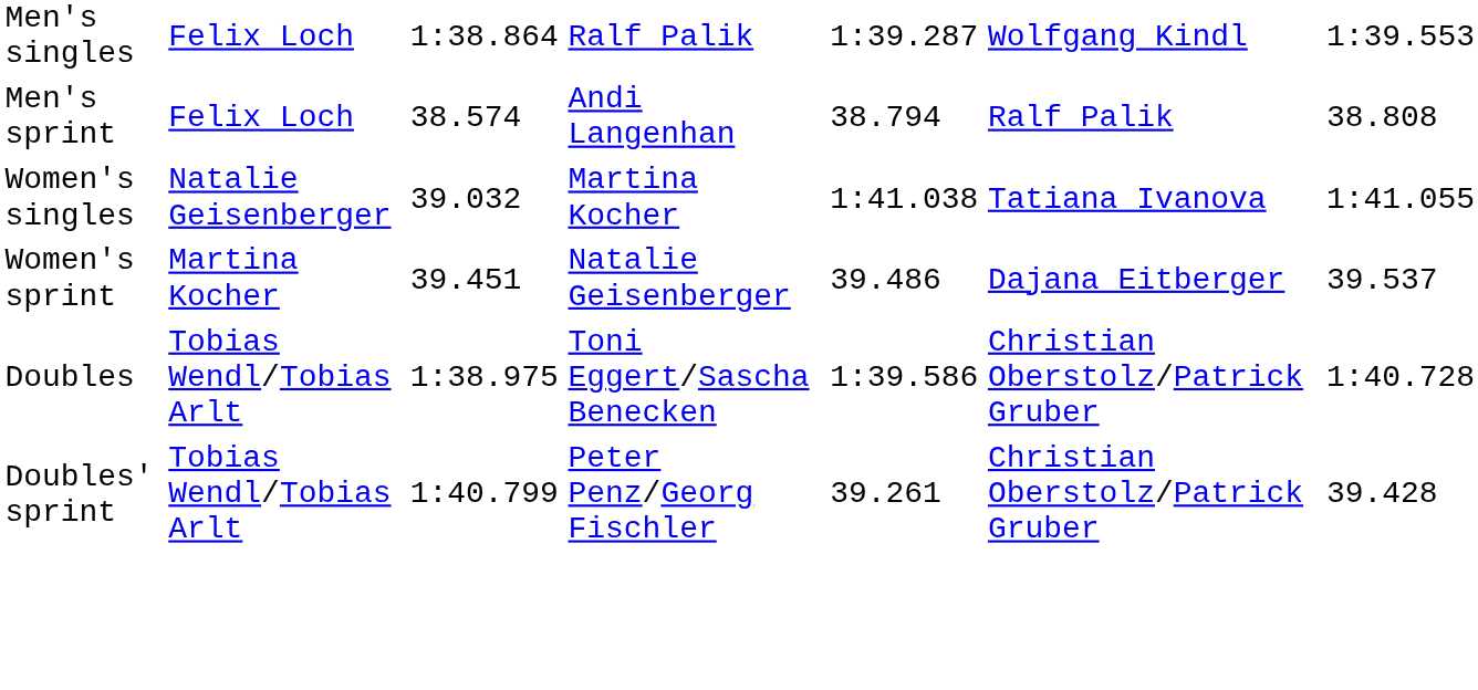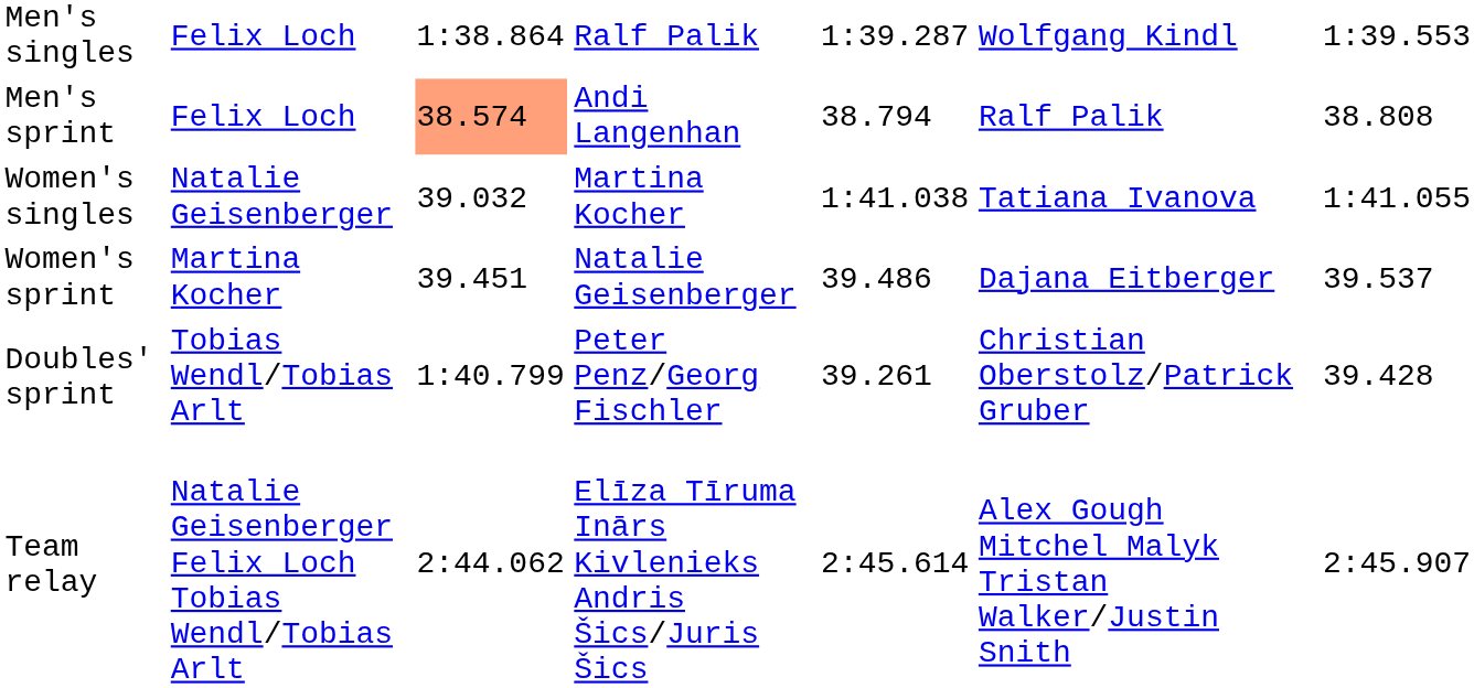Men's sprint | column 3: no background -> lightsalmon background
- row: Doubles | Tobias Wendl/Tobias Arlt | 1:38.975 | Toni Eggert/Sascha Benecken | 1:39.586 | Christian Oberstolz/Patrick Gruber | 1:40.728
+ row: Team relay | Natalie Geisenberger Felix Loch Tobias Wendl/Tobias Arlt | 2:44.062 | Elīza Tīruma Inārs Kivlenieks Andris Šics/Juris Šics | 2:45.614 | Alex Gough Mitchel Malyk Tristan Walker/Justin Snith | 2:45.907
